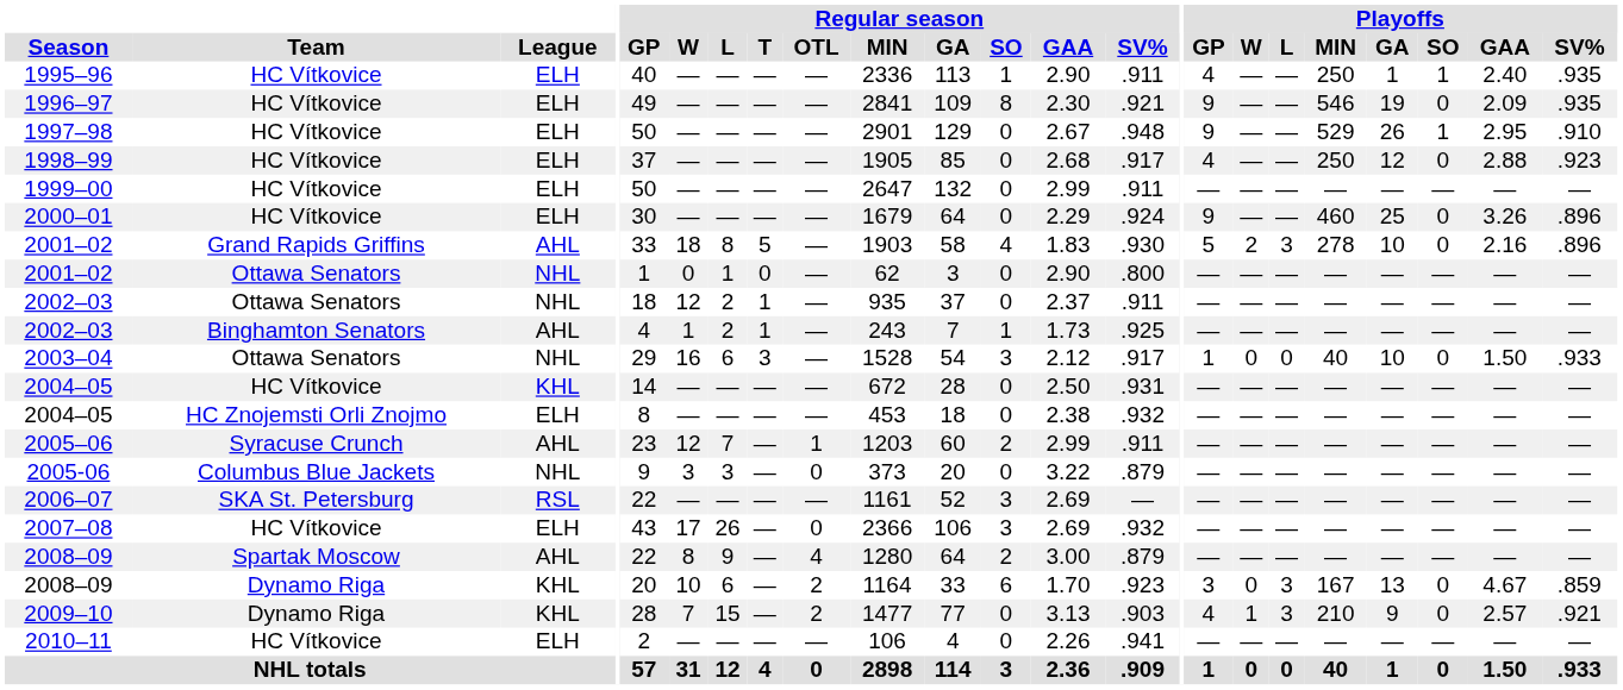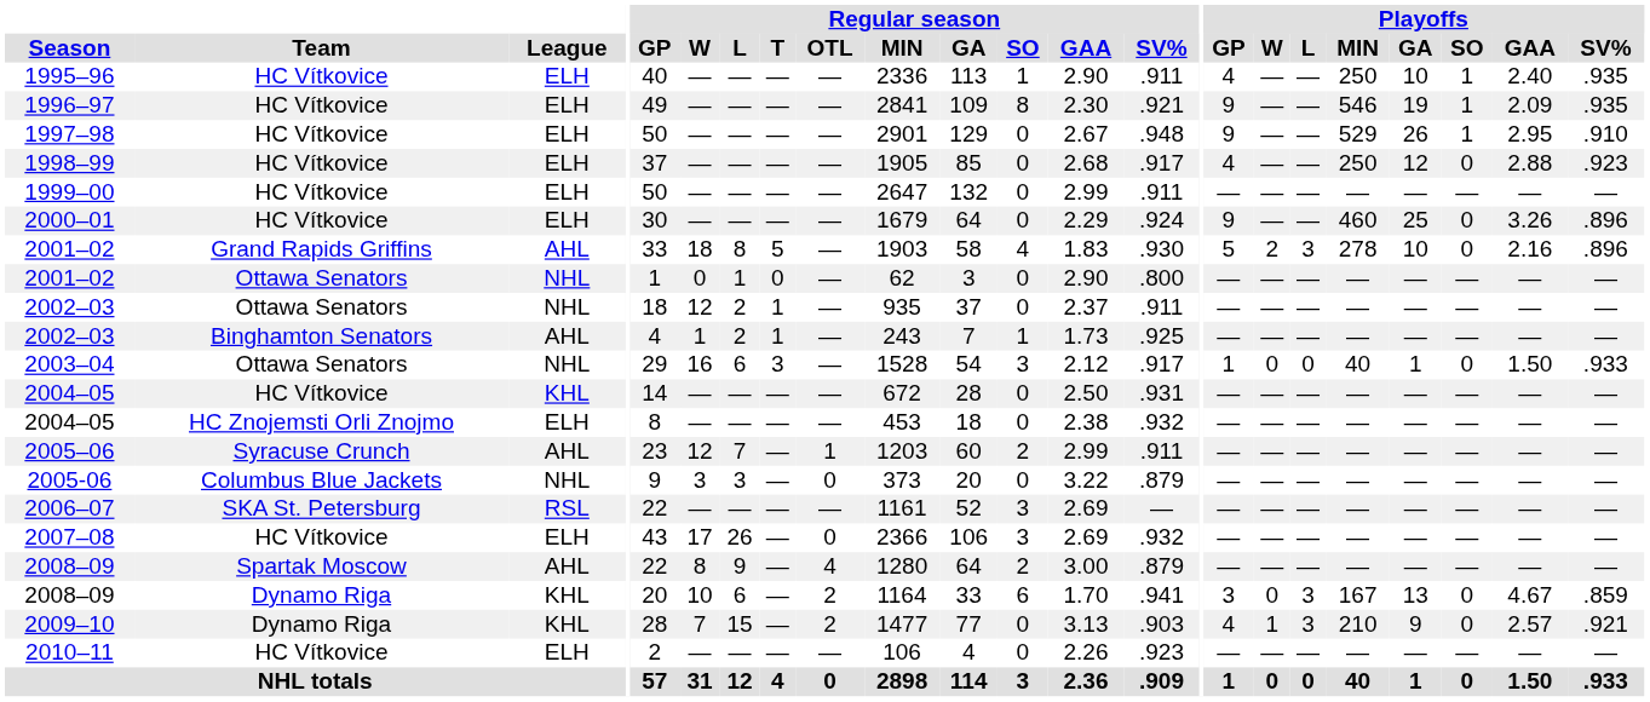1995–96 | Playoffs / GA: 1 -> 10
1996–97 | Playoffs / SO: 0 -> 1
2003–04 | Playoffs / GA: 10 -> 1
2008–09 / Dynamo Riga | Regular season / SV%: .923 -> .941
2010–11 | Regular season / SV%: .941 -> .923
